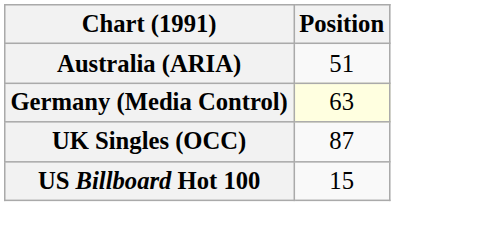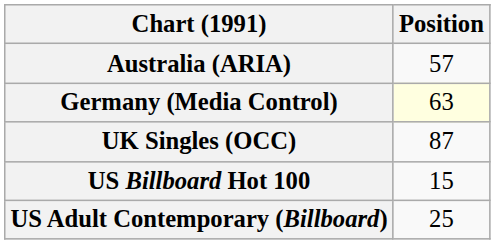Australia (ARIA) | Position: 51 -> 57
+ row: US Adult Contemporary (Billboard) | 25
